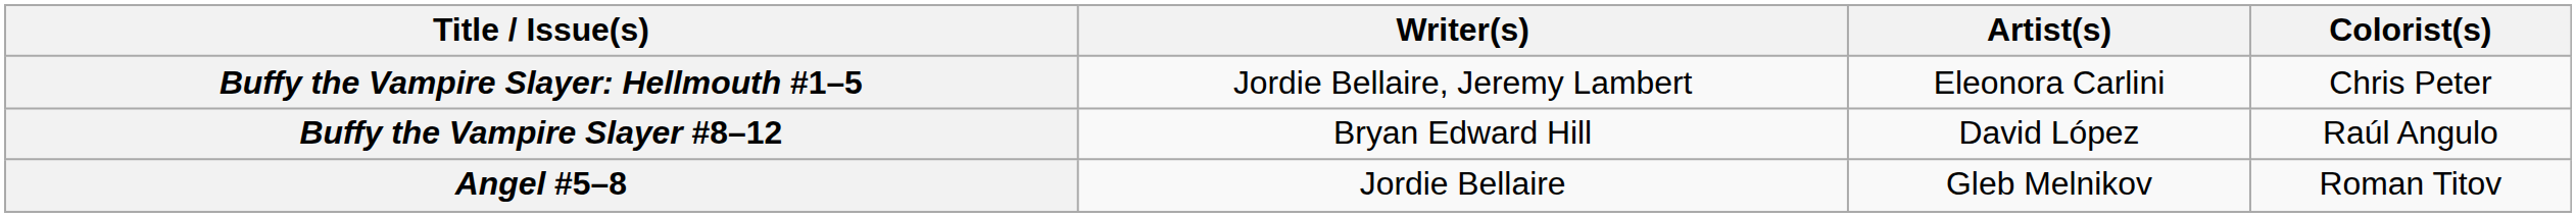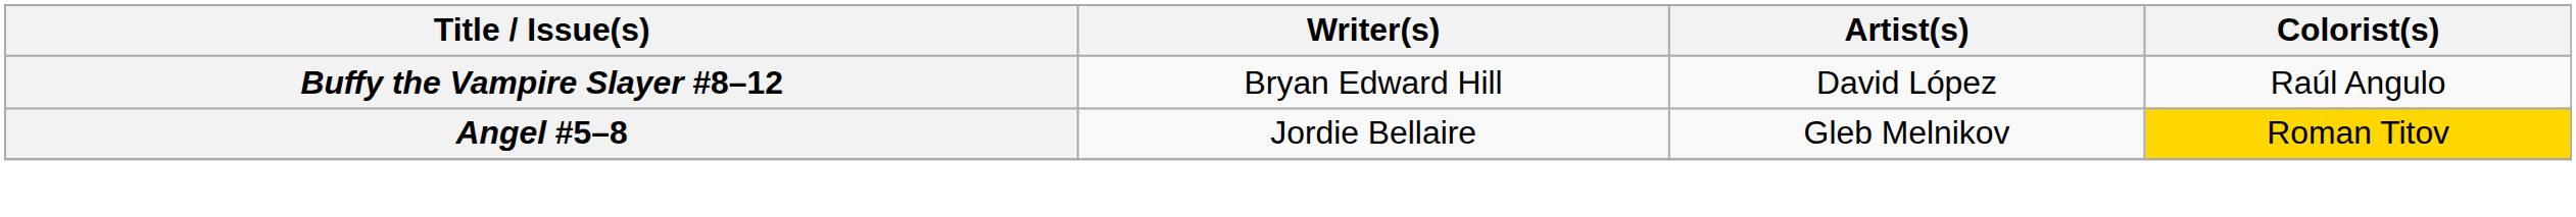- row: Buffy the Vampire Slayer: Hellmouth #1–5 | Jordie Bellaire, Jeremy Lambert | Eleonora Carlini | Chris Peter
Angel #5–8 | Colorist(s): no background -> gold background
